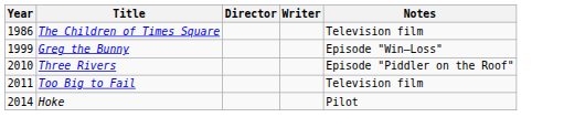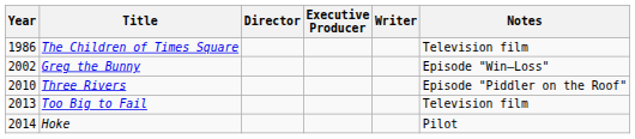+ column: Executive Producer
Greg the Bunny | Year: 1999 -> 2002
Too Big to Fail | Year: 2011 -> 2013
